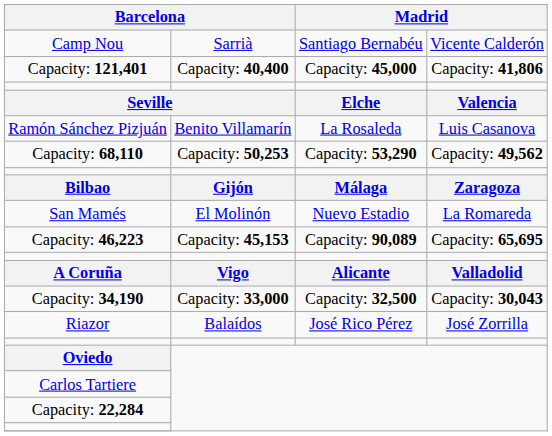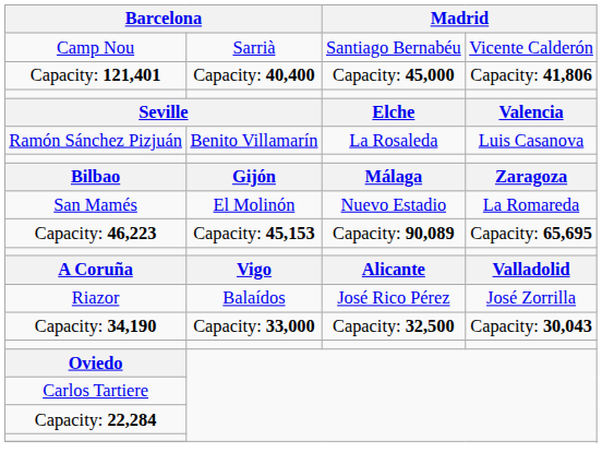- row: Capacity: 68,110 | Capacity: 50,253 | Capacity: 53,290 | Capacity: 49,562
rows swapped: Riazor <-> Capacity: 34,190
